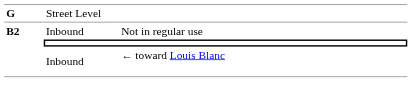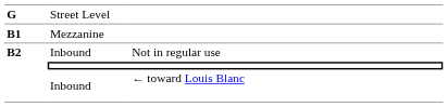+ row: B1 | Mezzanine
